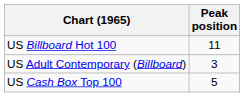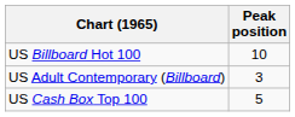US Billboard Hot 100 | Peak position: 11 -> 10
